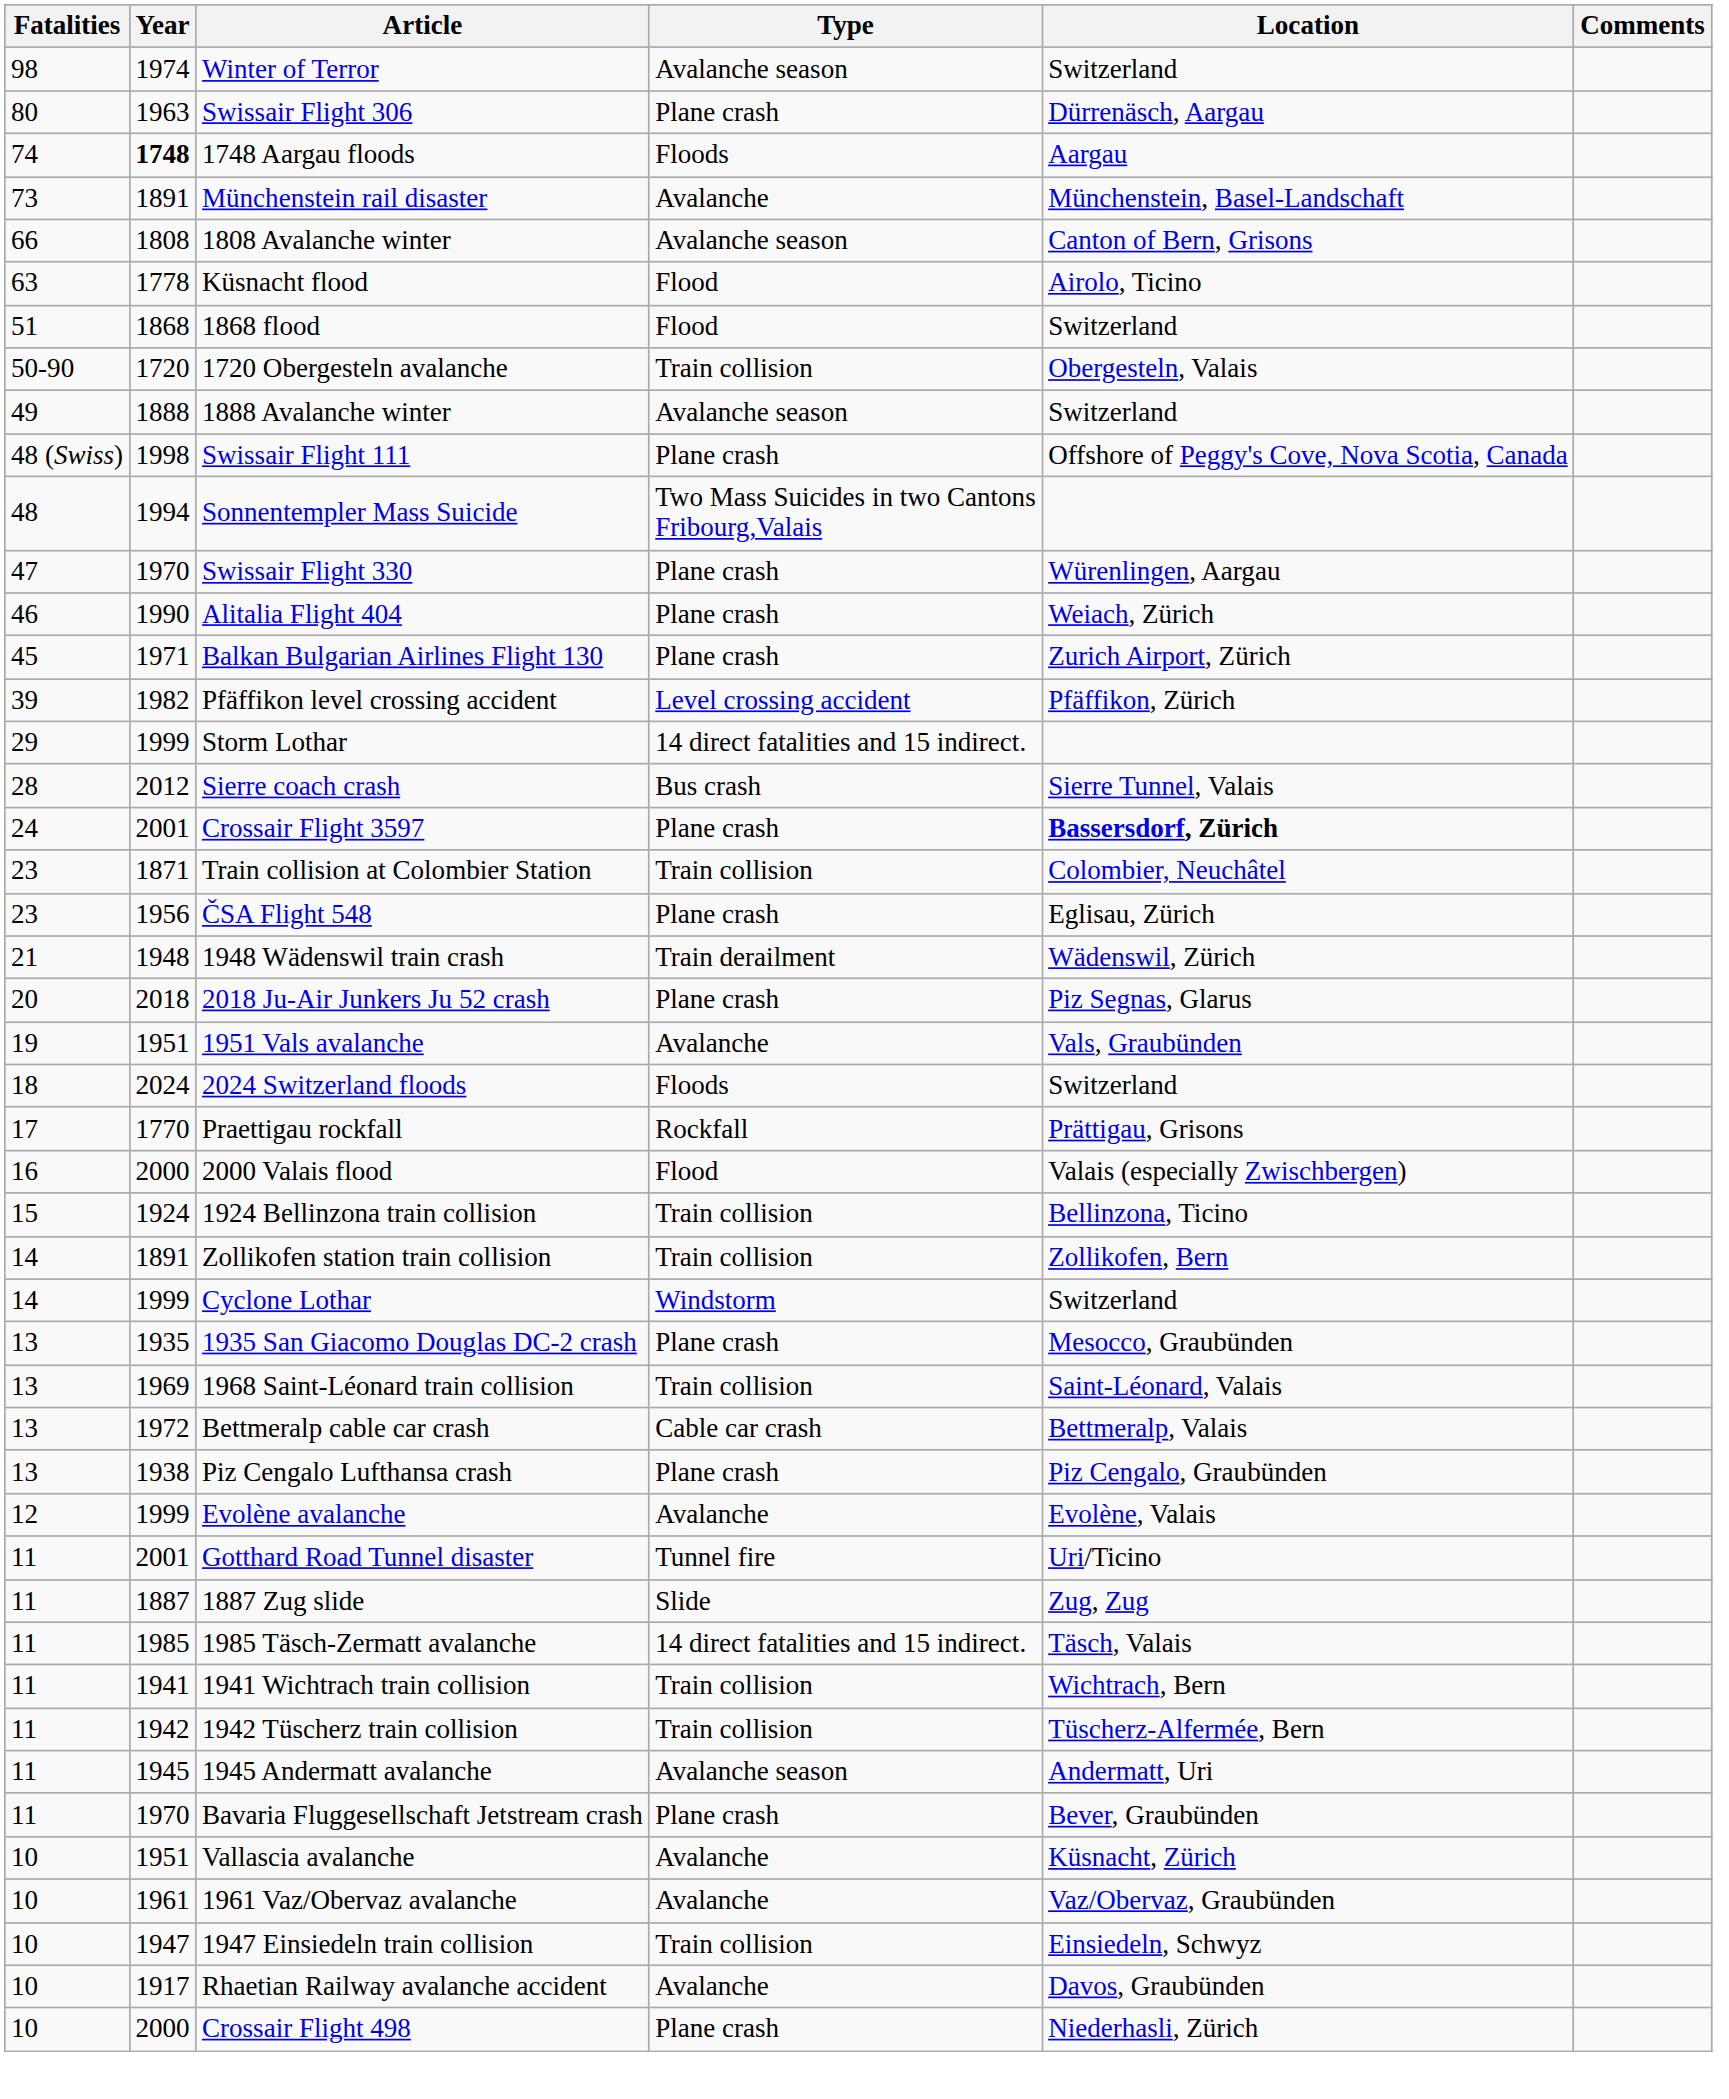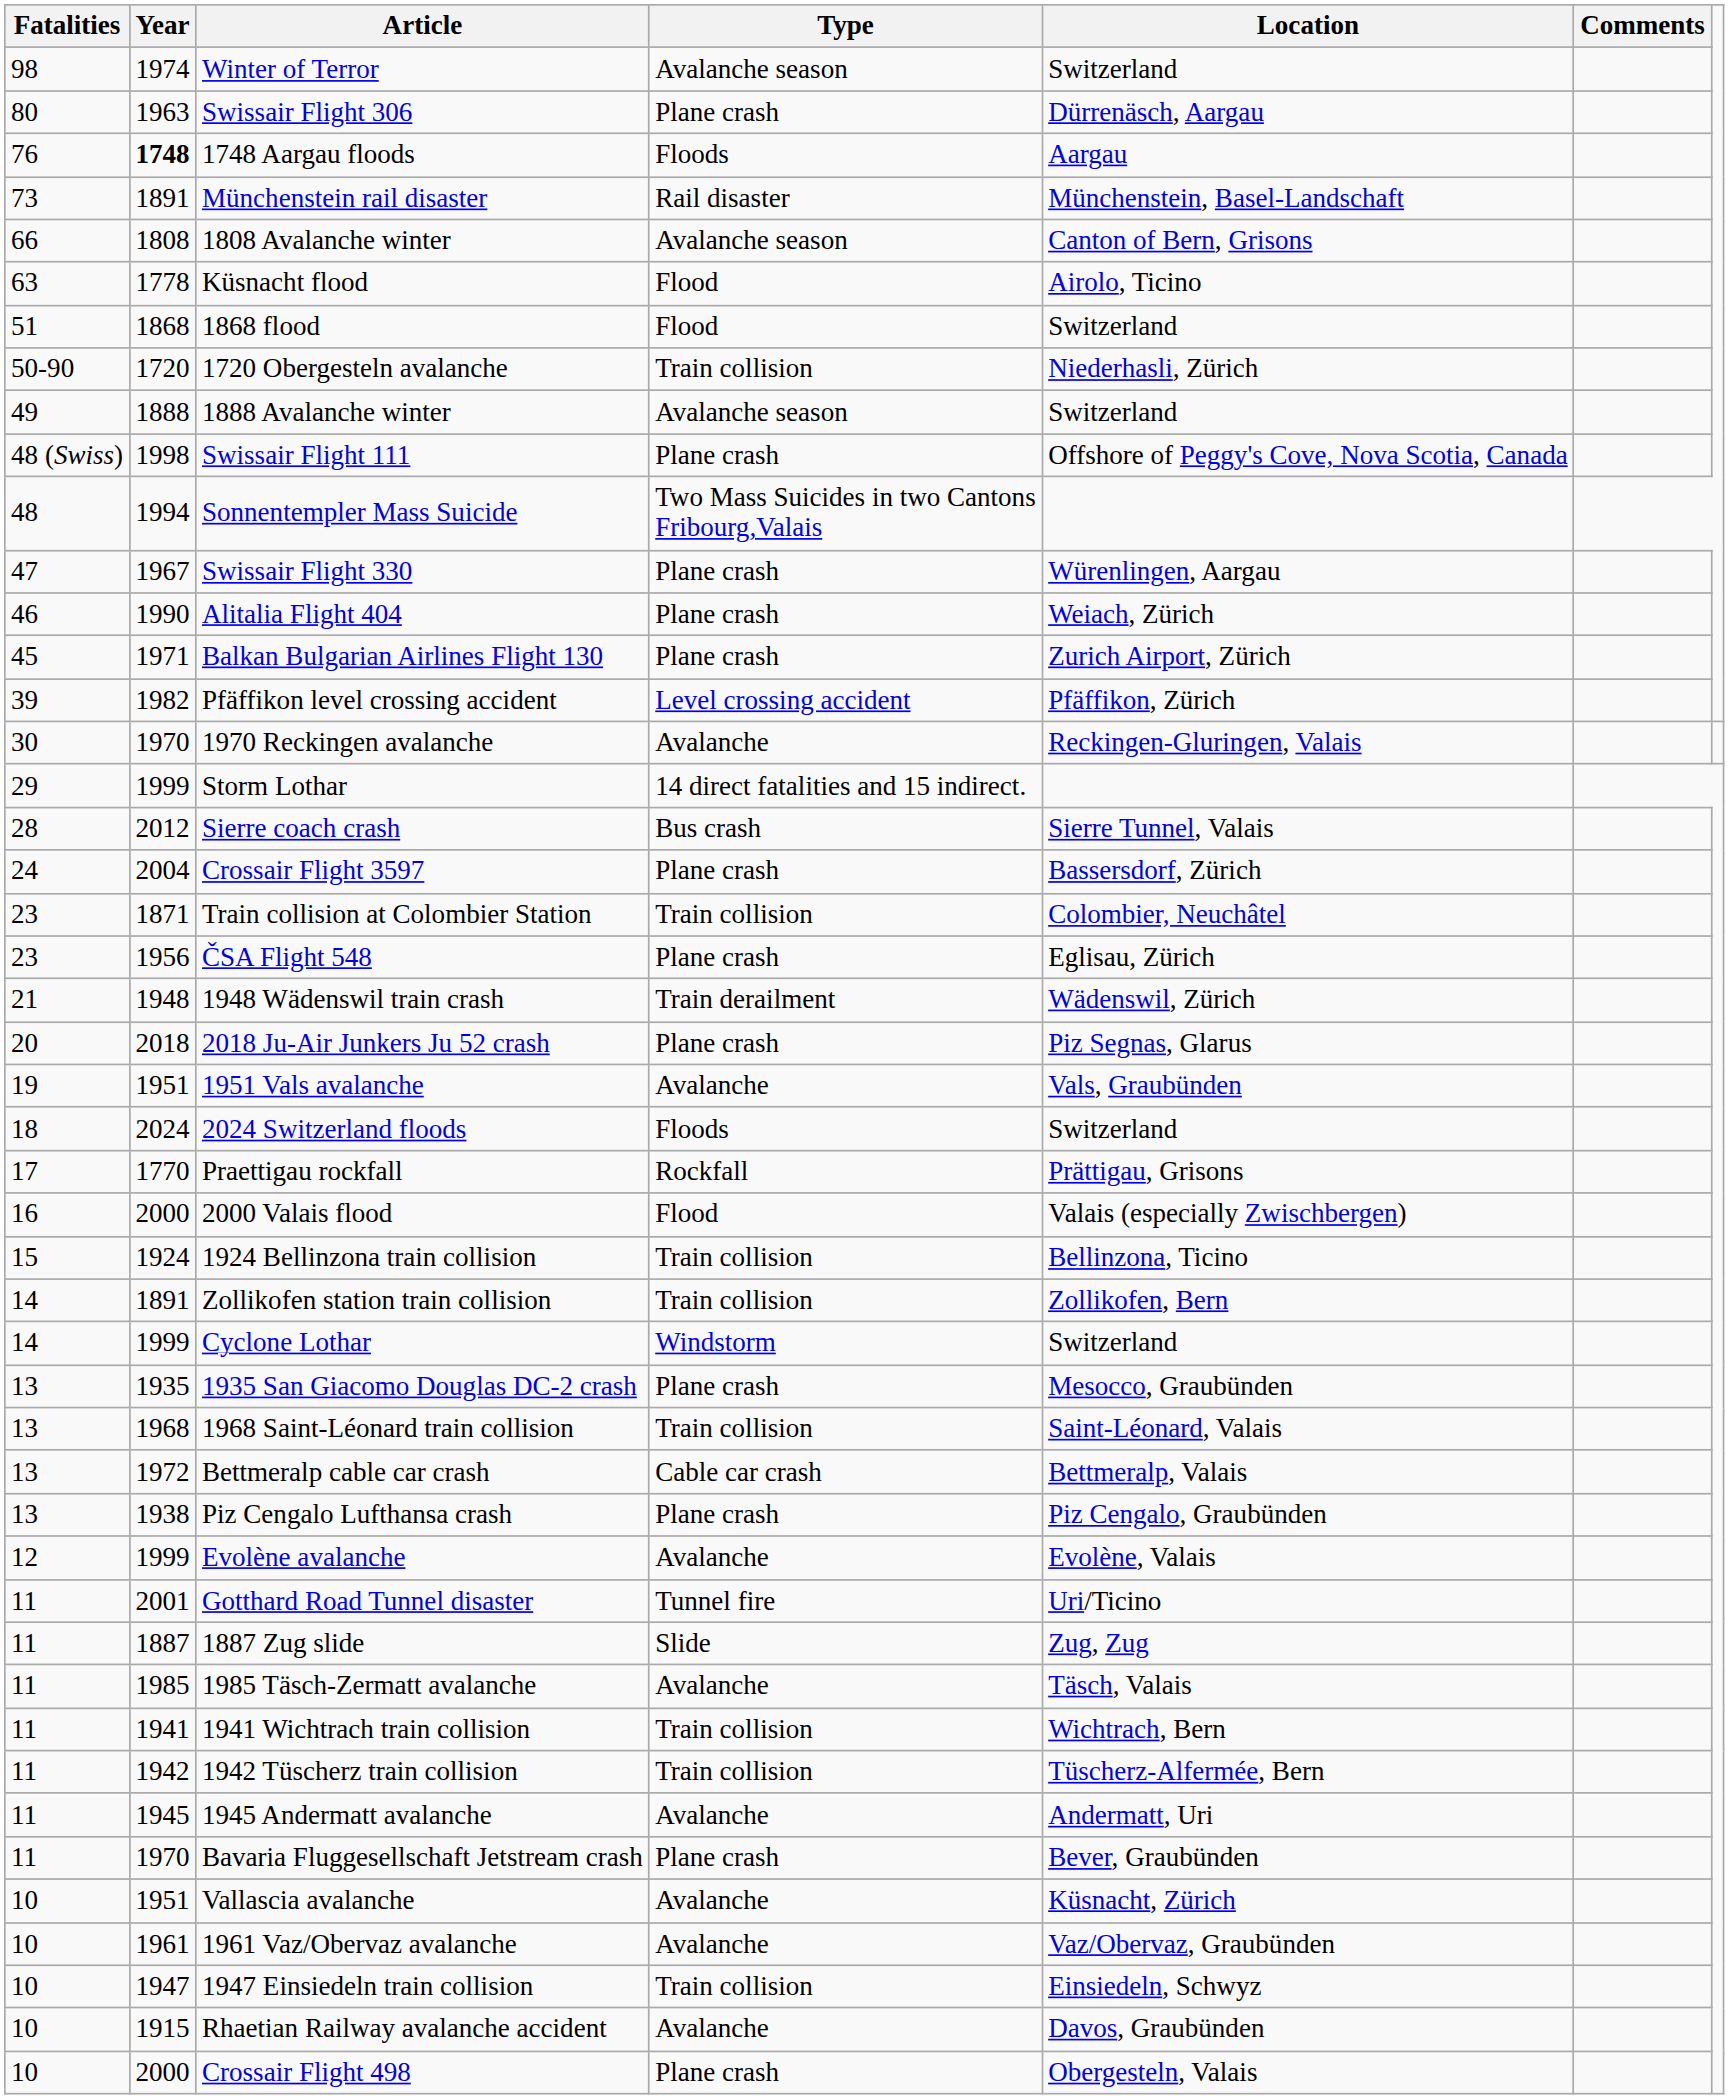1748 Aargau floods | Fatalities: 74 -> 76
Münchenstein rail disaster | Type: Avalanche -> Rail disaster
1720 Obergesteln avalanche | Location: Obergesteln, Valais -> Niederhasli, Zürich
Swissair Flight 330 | Year: 1970 -> 1967
+ row: 30 | 1970 | 1970 Reckingen avalanche | Avalanche | Reckingen-Gluringen, Valais
Crossair Flight 3597 | Year: 2001 -> 2004
Crossair Flight 3597 | Location: bold -> normal
1968 Saint-Léonard train collision | Year: 1969 -> 1968
1985 Täsch-Zermatt avalanche | Type: 14 direct fatalities and 15 indirect. -> Avalanche
1945 Andermatt avalanche | Type: Avalanche season -> Avalanche
Rhaetian Railway avalanche accident | Year: 1917 -> 1915
Crossair Flight 498 | Location: Niederhasli, Zürich -> Obergesteln, Valais
